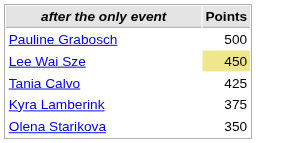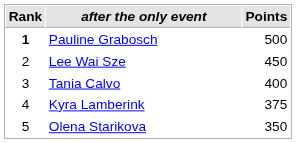+ column: Rank | 1 | 2 | 3 | 4 | 5
Lee Wai Sze | Points: khaki background -> no background
Tania Calvo | Points: 425 -> 400
